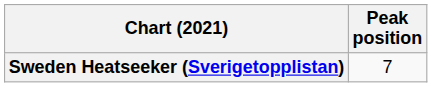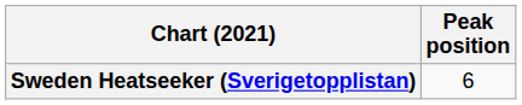Sweden Heatseeker (Sverigetopplistan) | Peak position: 7 -> 6
